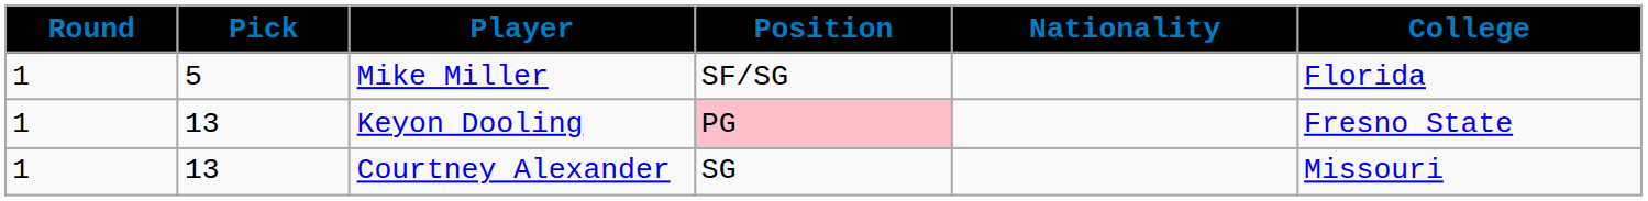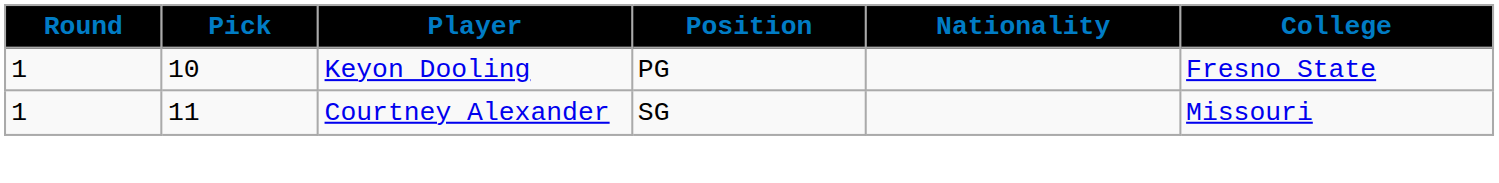- row: 1 | 5 | Mike Miller | SF/SG | Florida
Keyon Dooling | Pick: 13 -> 10
Keyon Dooling | Position: pink background -> no background
Courtney Alexander | Pick: 13 -> 11
